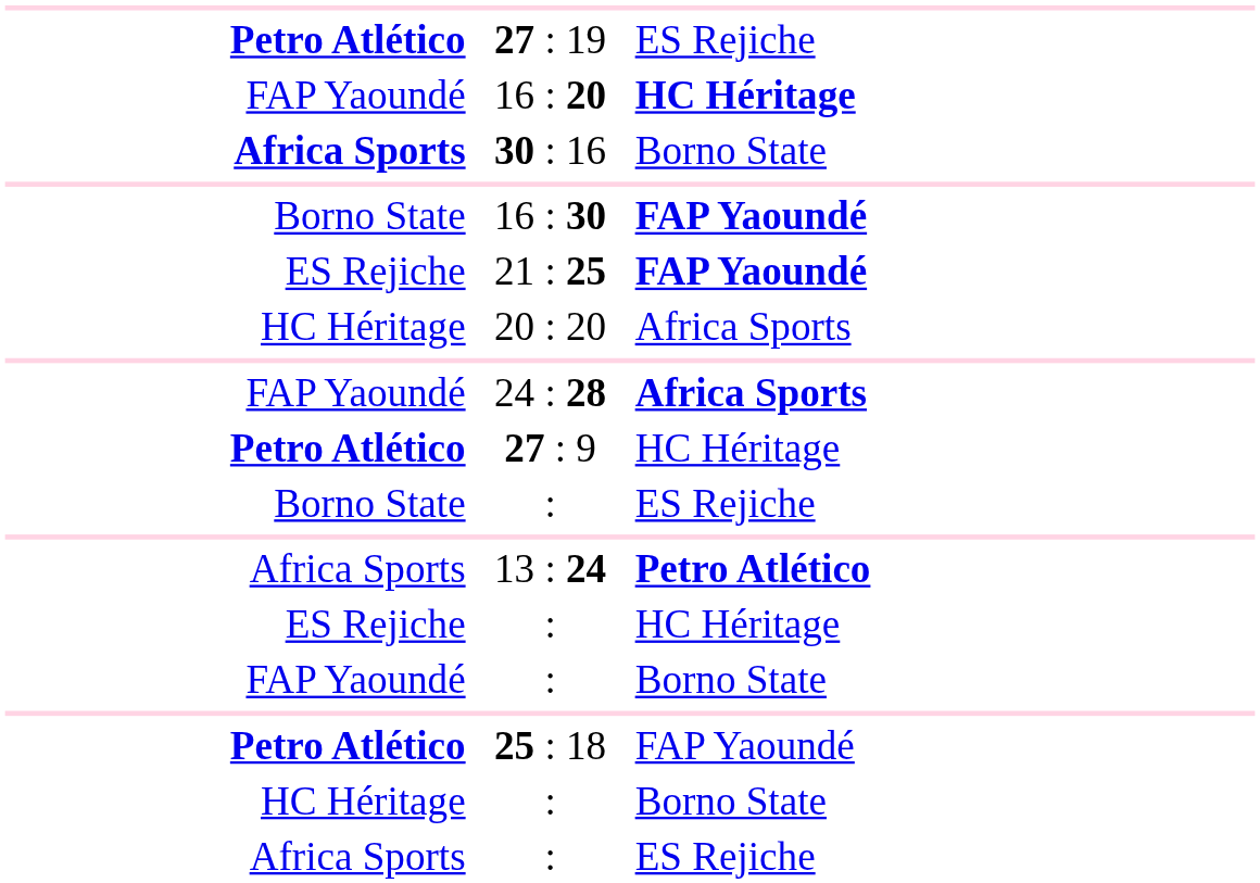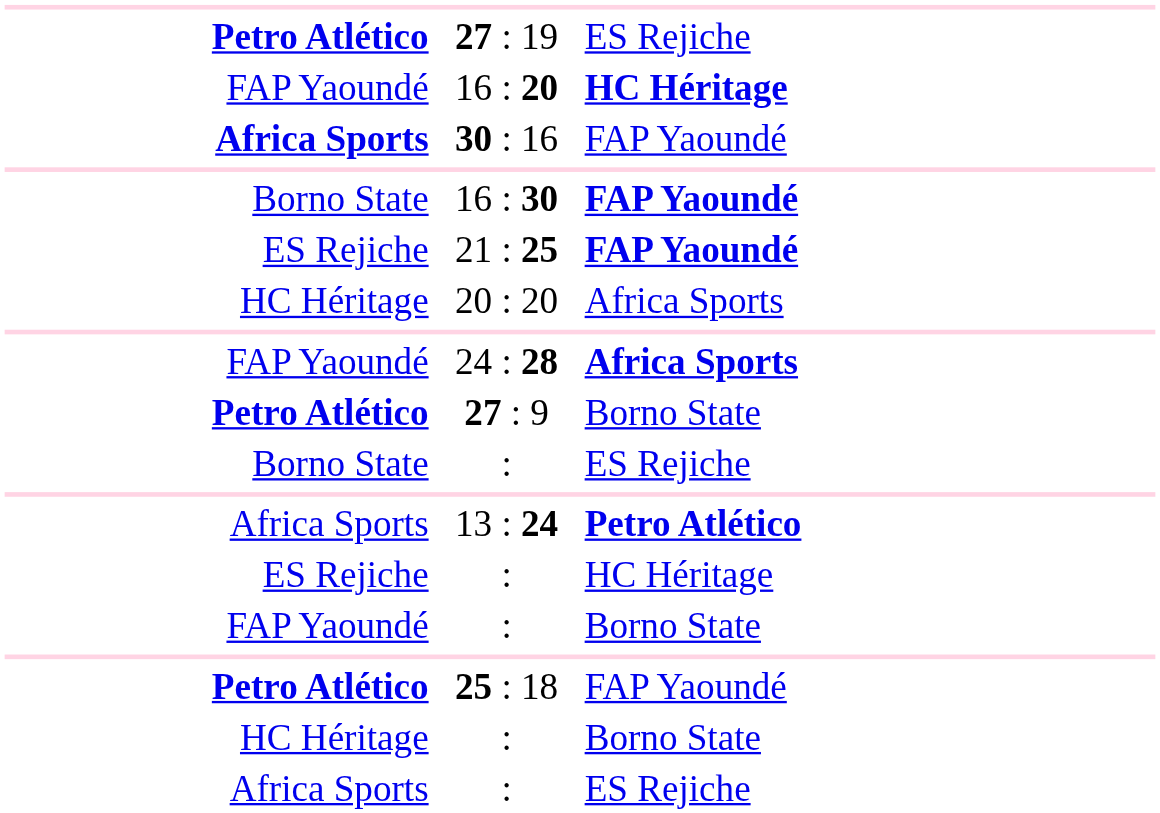30 : 16 | column 3: Borno State -> FAP Yaoundé
27 : 9 | column 3: HC Héritage -> Borno State
